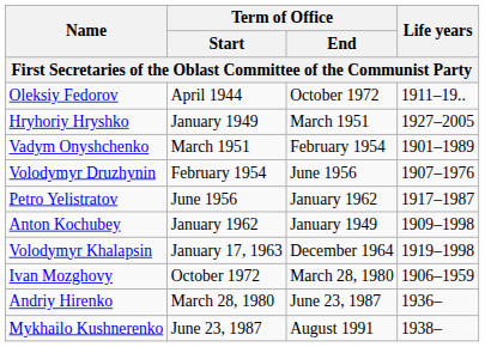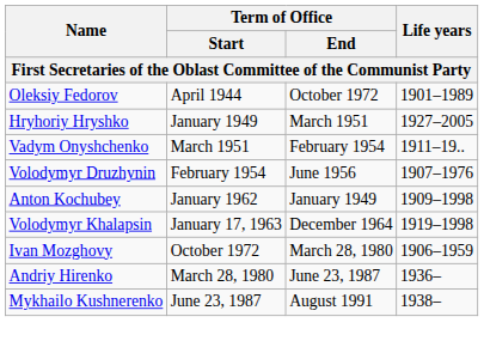Oleksiy Fedorov | Life years: 1911–19.. -> 1901–1989
Vadym Onyshchenko | Life years: 1901–1989 -> 1911–19..
- row: Petro Yelistratov | June 1956 | January 1962 | 1917–1987
